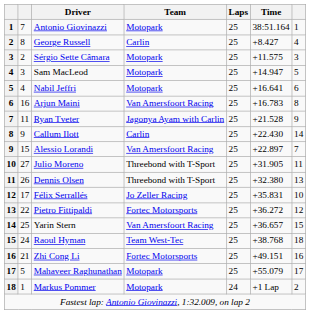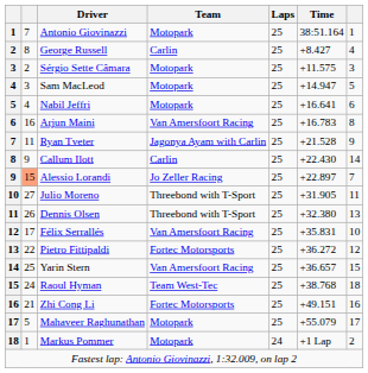Alessio Lorandi | column 2: no background -> lightsalmon background
Alessio Lorandi | Team: Van Amersfoort Racing -> Jo Zeller Racing
Félix Serrallés | Team: Jo Zeller Racing -> Van Amersfoort Racing
